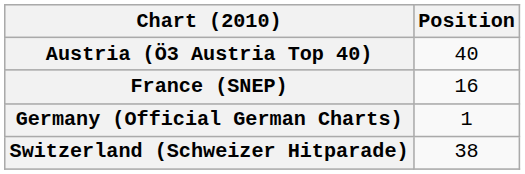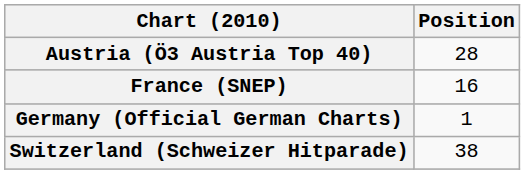Austria (Ö3 Austria Top 40) | Position: 40 -> 28
